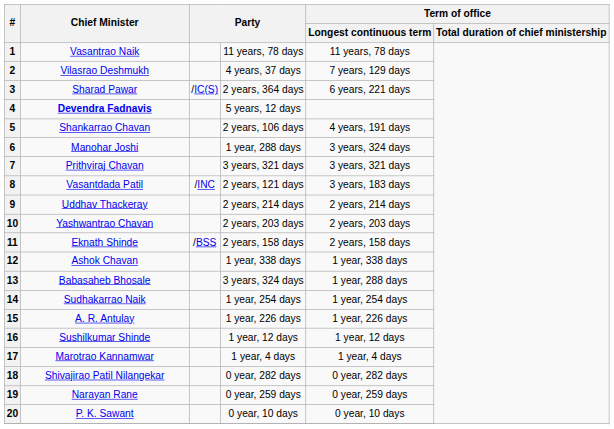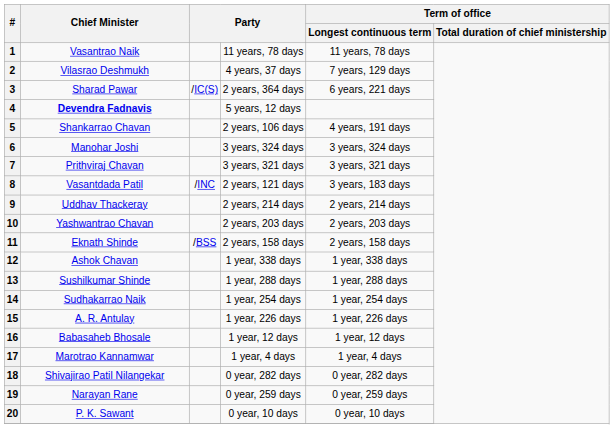6 | column 4: 1 year, 288 days -> 3 years, 324 days
13 | Chief Minister: Babasaheb Bhosale -> Sushilkumar Shinde
13 | column 4: 3 years, 324 days -> 1 year, 288 days
16 | Chief Minister: Sushilkumar Shinde -> Babasaheb Bhosale
